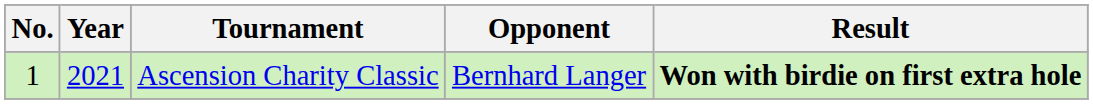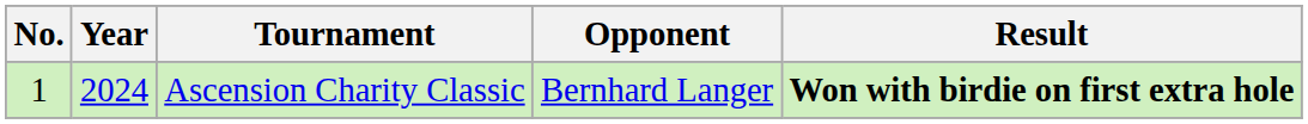Ascension Charity Classic | Year: 2021 -> 2024
